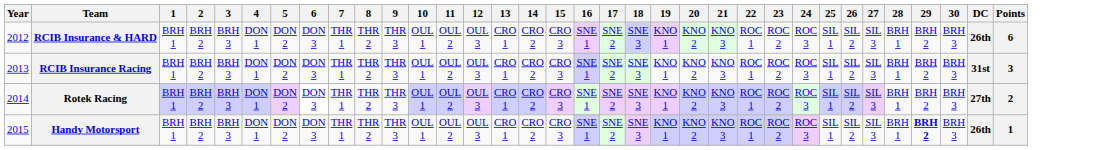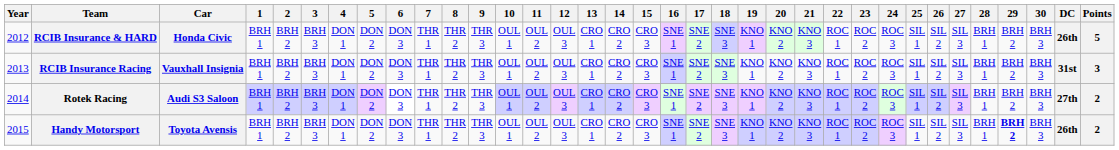+ column: Car | Honda Civic | Vauxhall Insignia | Audi S3 Saloon | Toyota Avensis
RCIB Insurance & HARD | Points: 6 -> 5
Handy Motorsport | Points: 1 -> 2
